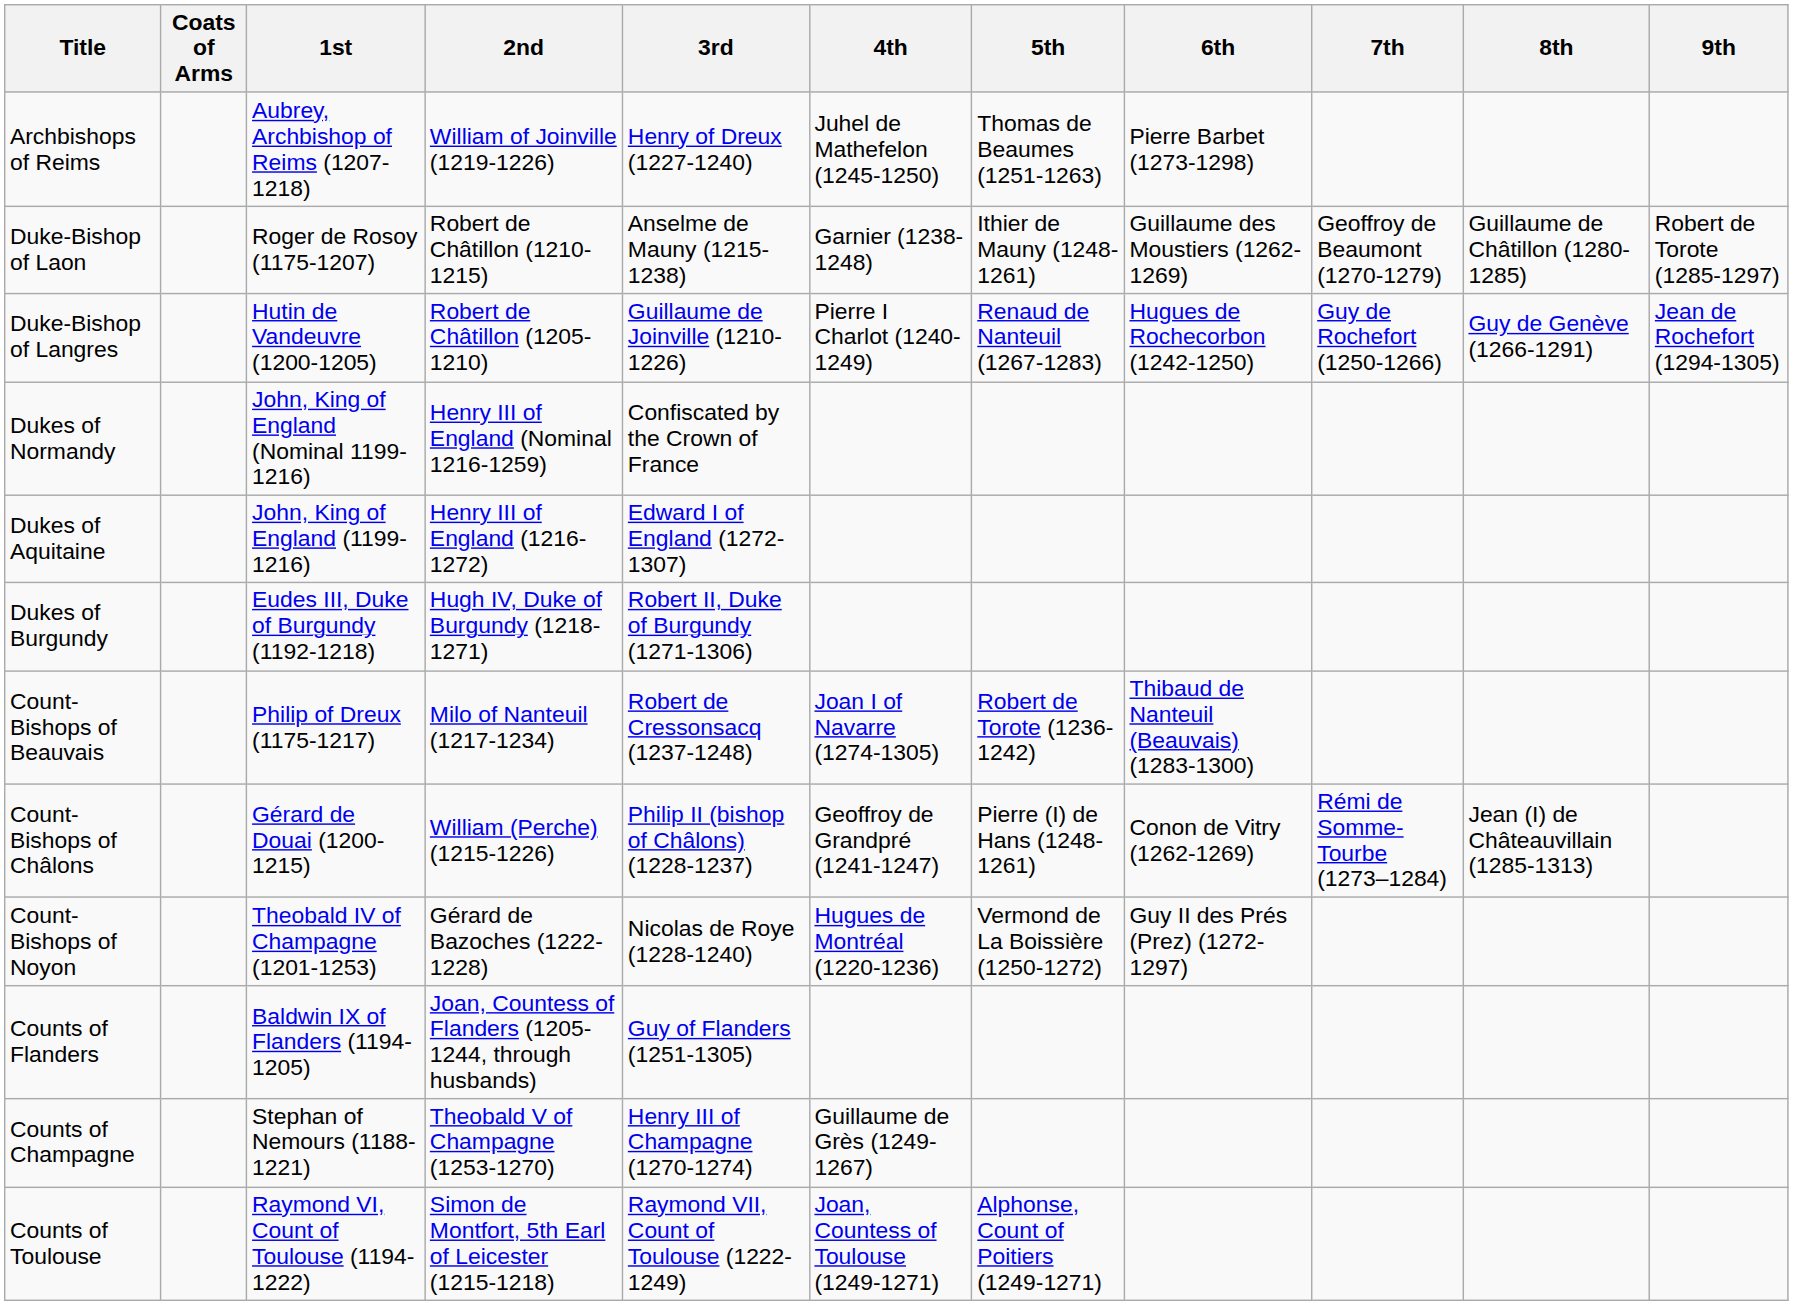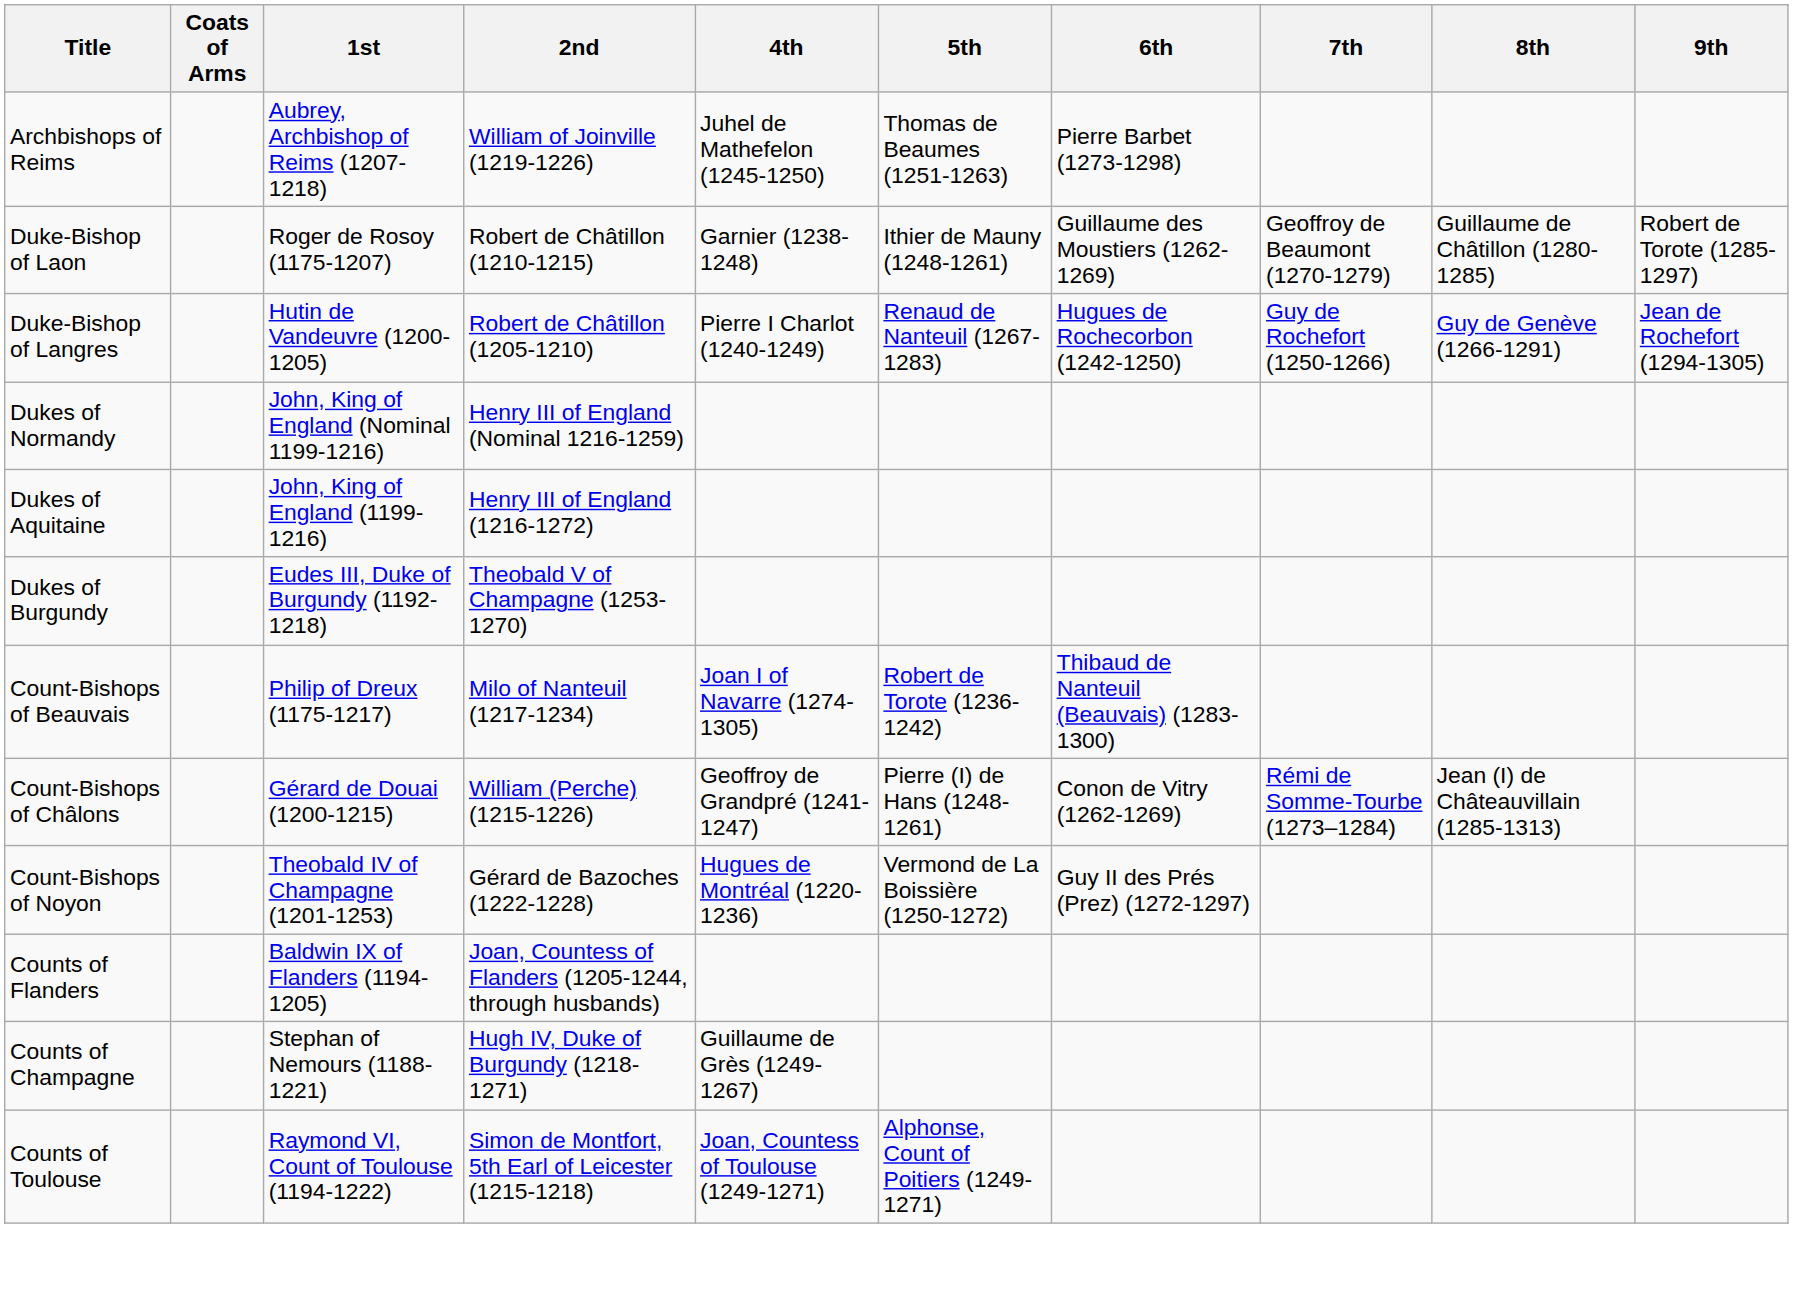- column: 3rd | Henry of Dreux (1227-1240) | Anselme de Mauny (1215-1238) | Guillaume de Joinville (1210-1226) | Confiscated by the Crown of France | Edward I of England (1272-1307) | Robert II, Duke of Burgundy (1271-1306) | Robert de Cressonsacq (1237-1248) | Philip II (bishop of Châlons) (1228-1237) | Nicolas de Roye (1228-1240) | Guy of Flanders (1251-1305) | Henry III of Champagne (1270-1274) | Raymond VII, Count of Toulouse (1222-1249)
Dukes of Burgundy | 2nd: Hugh IV, Duke of Burgundy (1218-1271) -> Theobald V of Champagne (1253-1270)
Counts of Champagne | 2nd: Theobald V of Champagne (1253-1270) -> Hugh IV, Duke of Burgundy (1218-1271)
